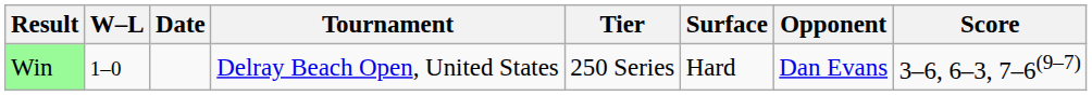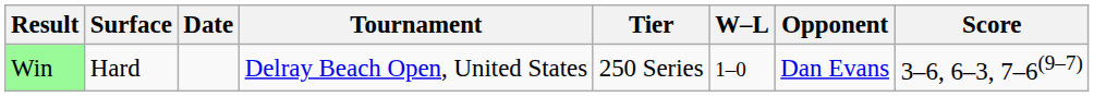columns swapped: W–L <-> Surface
